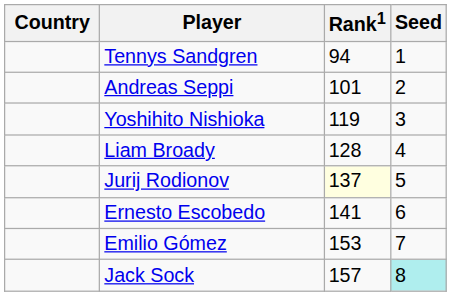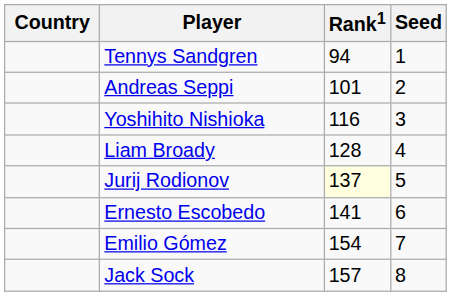Yoshihito Nishioka | Rank1: 119 -> 116
Emilio Gómez | Rank1: 153 -> 154
Jack Sock | Seed: paleturquoise background -> no background
